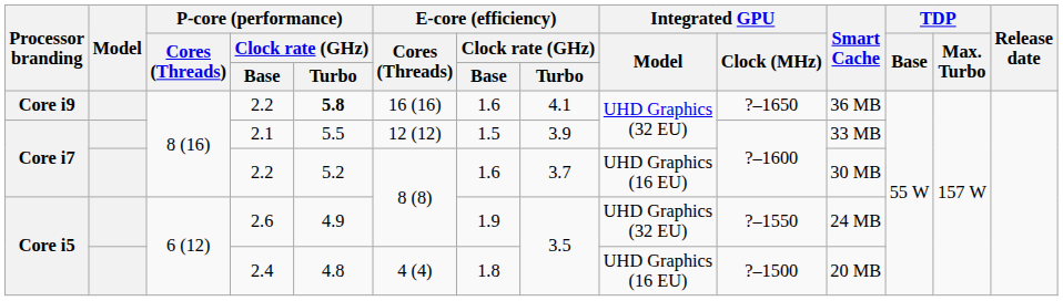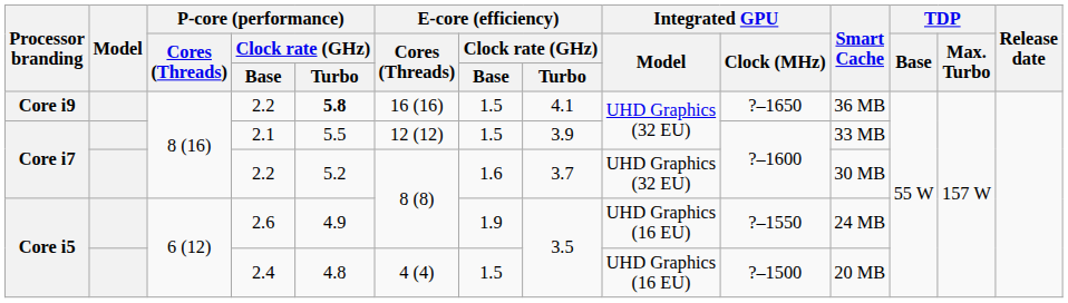Core i9 / 2.2 | E-core (efficiency) / Clock rate (GHz) / Base: 1.6 -> 1.5
Core i7 / 2.2 | Integrated GPU / Model: UHD Graphics (16 EU) -> UHD Graphics (32 EU)
2.6 | Integrated GPU / Model: UHD Graphics (32 EU) -> UHD Graphics (16 EU)
2.4 | E-core (efficiency) / Clock rate (GHz) / Base: 1.8 -> 1.5
